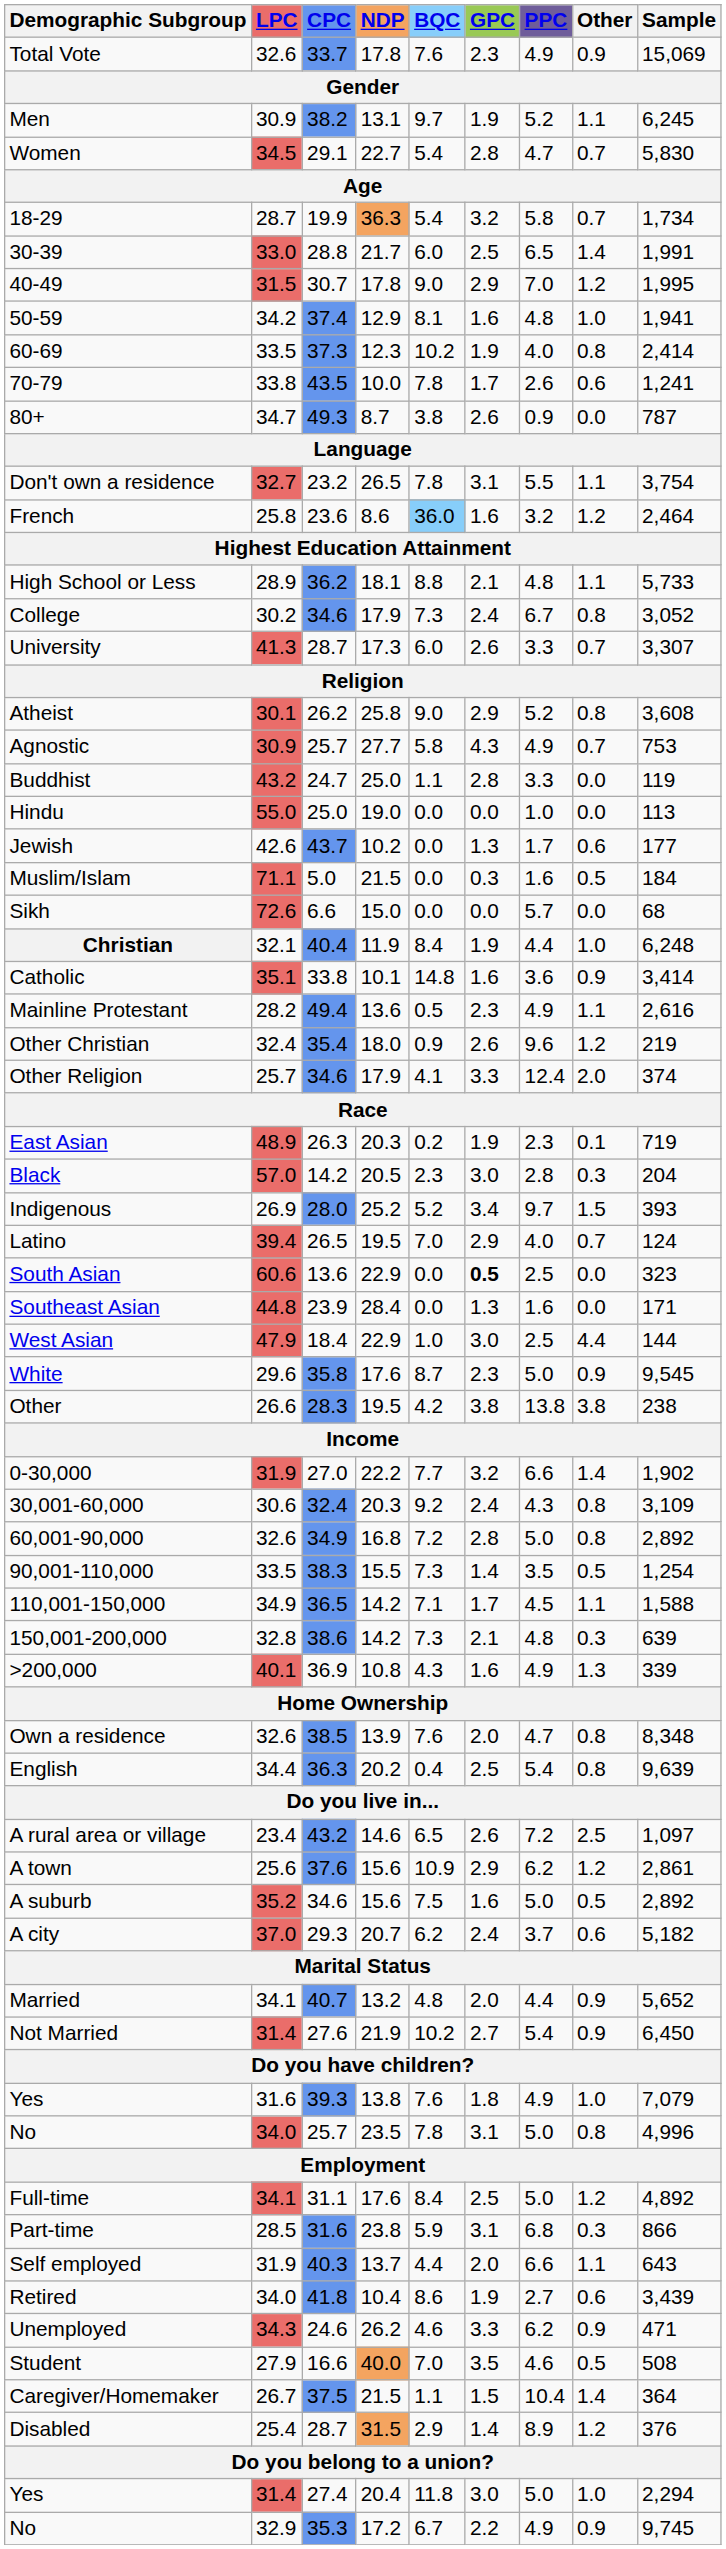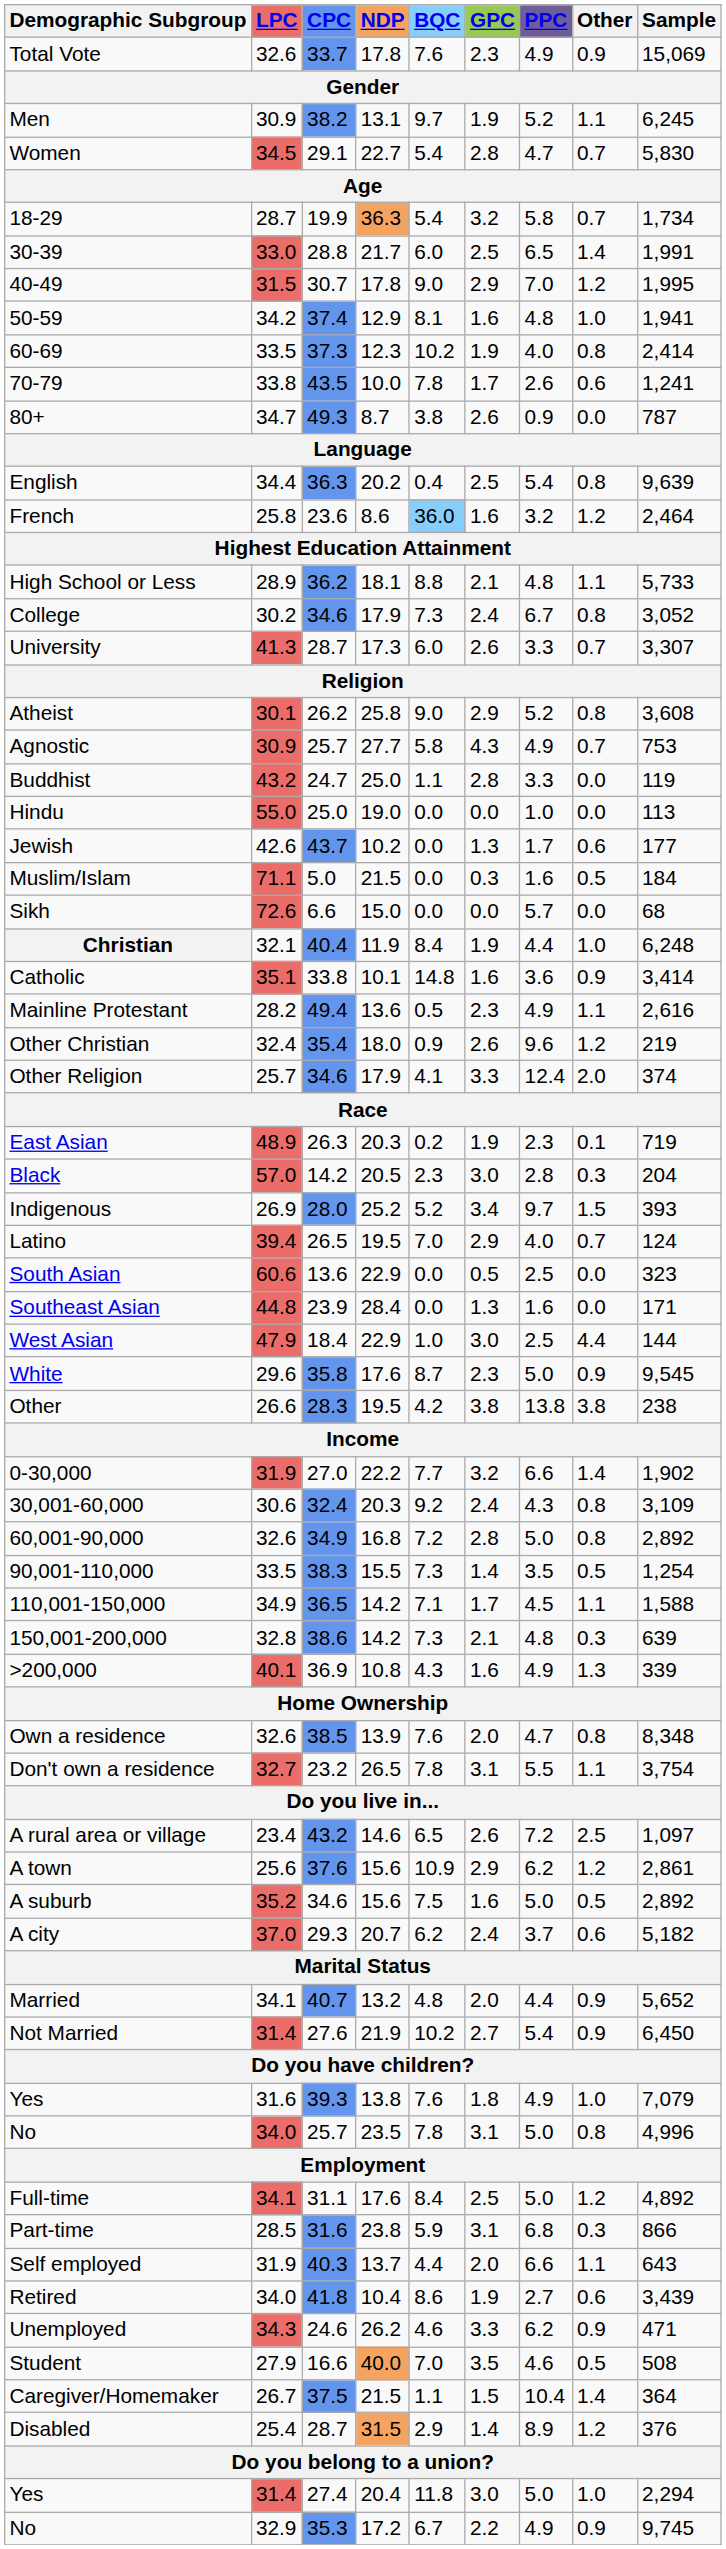rows swapped: English <-> Don't own a residence
South Asian | GPC: bold -> normal
